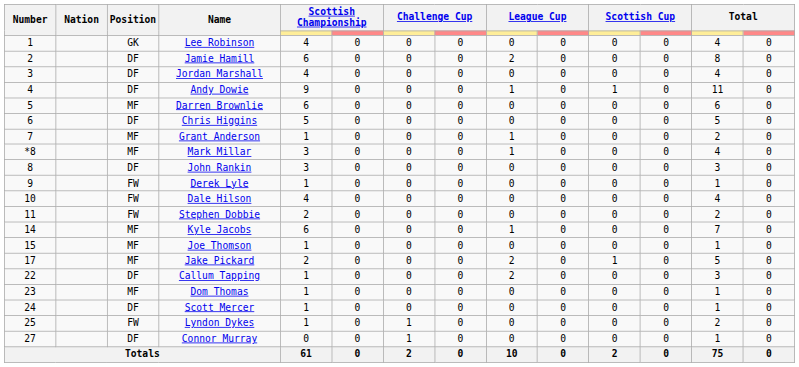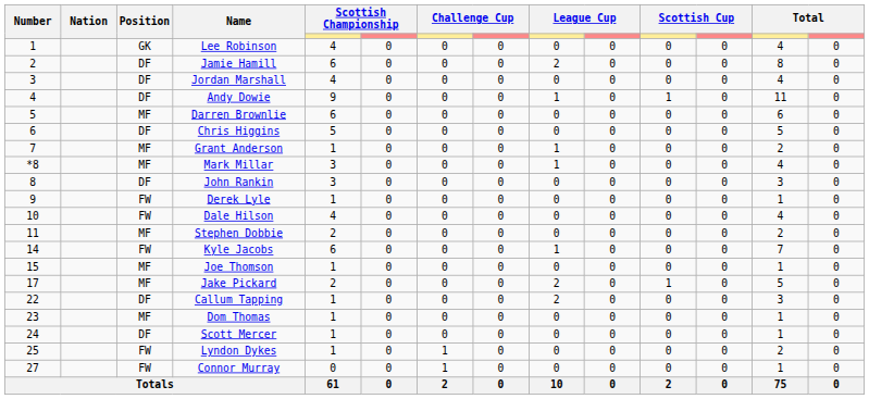Stephen Dobbie | Position: FW -> MF
Kyle Jacobs | Position: MF -> FW
Connor Murray | Position: DF -> FW
